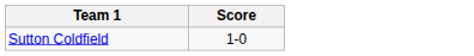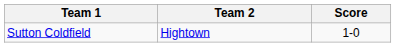+ column: Team 2 | Hightown
